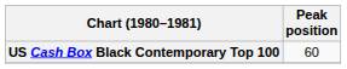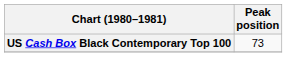US Cash Box Black Contemporary Top 100 | Peak position: 60 -> 73
